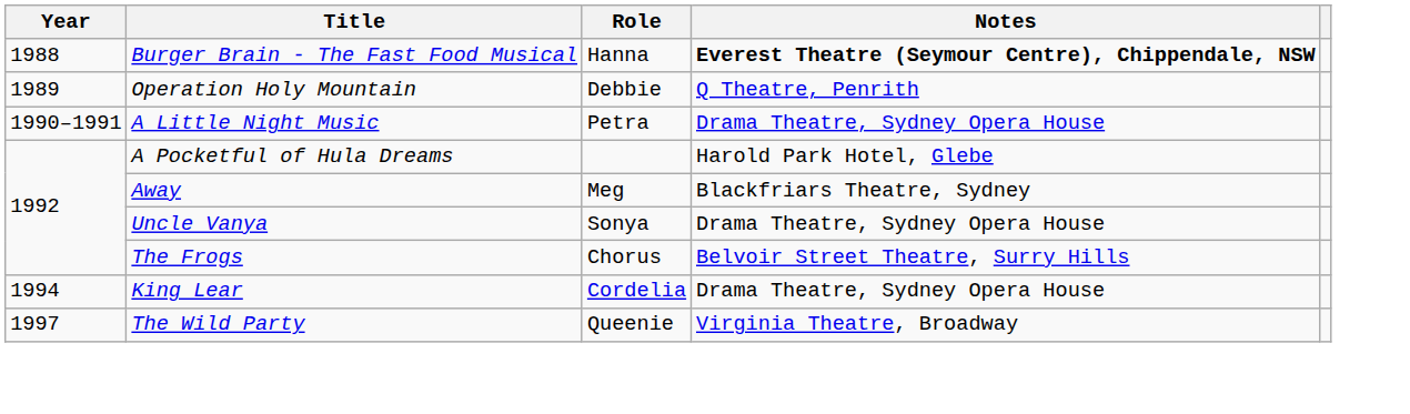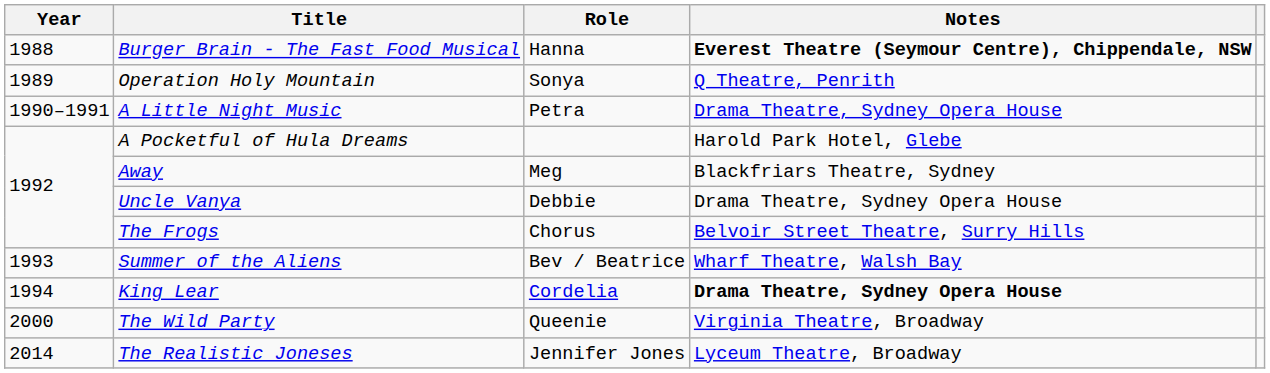Operation Holy Mountain | Role: Debbie -> Sonya
Uncle Vanya | Role: Sonya -> Debbie
+ row: 1993 | Summer of the Aliens | Bev / Beatrice | Wharf Theatre, Walsh Bay
King Lear | Notes: normal -> bold
The Wild Party | Year: 1997 -> 2000
+ row: 2014 | The Realistic Joneses | Jennifer Jones | Lyceum Theatre, Broadway
